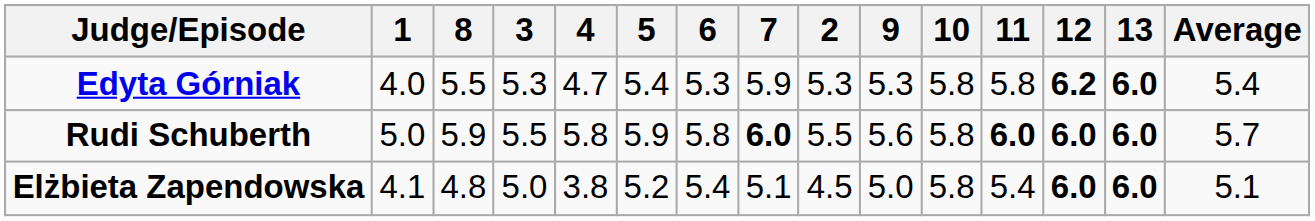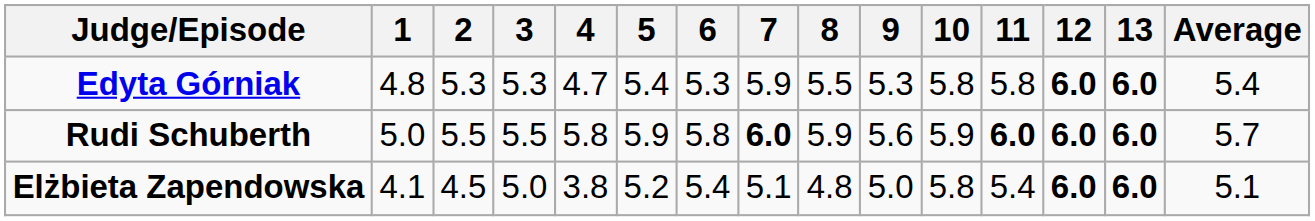columns swapped: 2 <-> 8
Edyta Górniak | 1: 4.0 -> 4.8
Edyta Górniak | 12: 6.2 -> 6.0
Rudi Schuberth | 10: 5.8 -> 5.9
